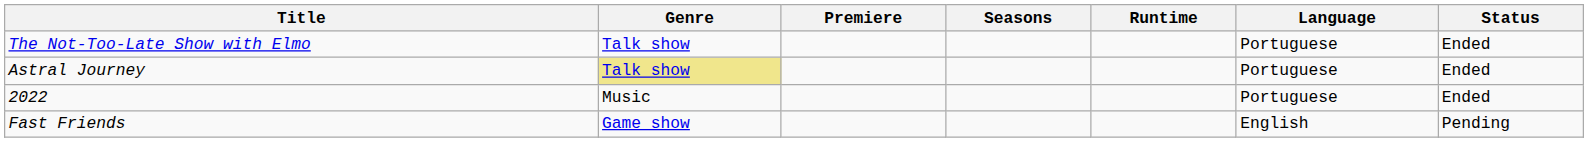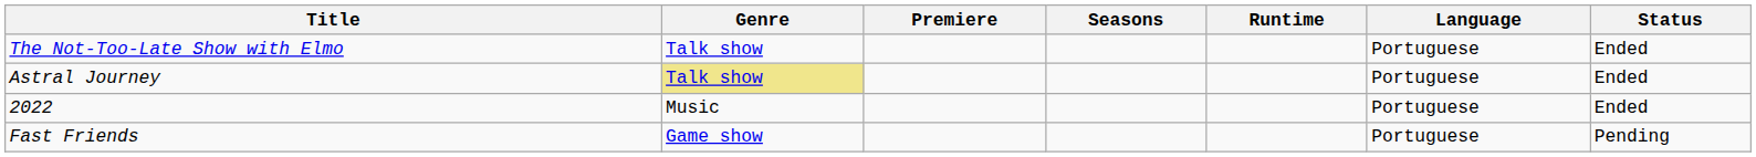Fast Friends | Language: English -> Portuguese
